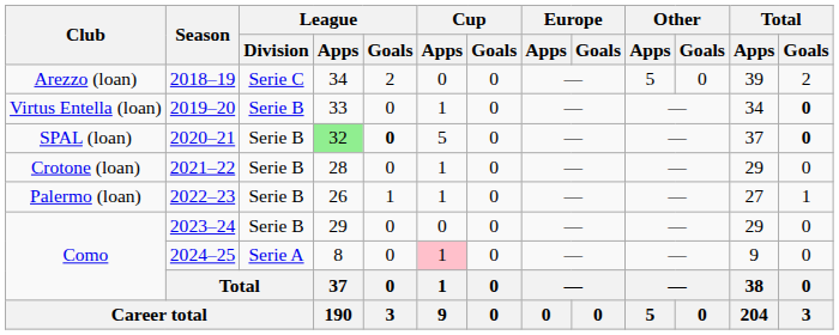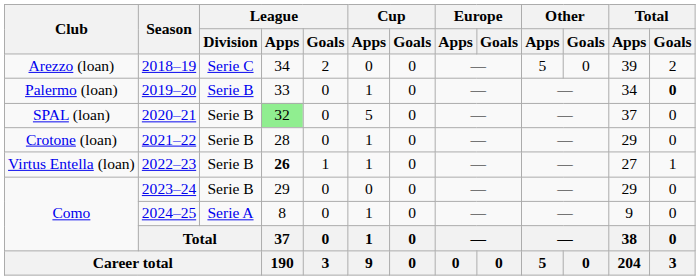2019–20 | Club: Virtus Entella (loan) -> Palermo (loan)
2020–21 | League / Goals: bold -> normal
2020–21 | Total / Goals: bold -> normal
2022–23 | Club: Palermo (loan) -> Virtus Entella (loan)
2022–23 | League / Apps: normal -> bold
2024–25 | Cup / Apps: pink background -> no background
